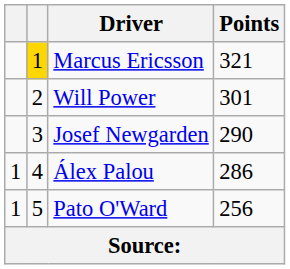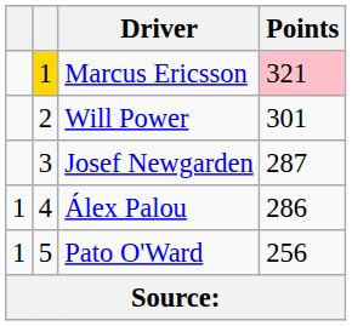Marcus Ericsson | Points: no background -> pink background
Josef Newgarden | Points: 290 -> 287
